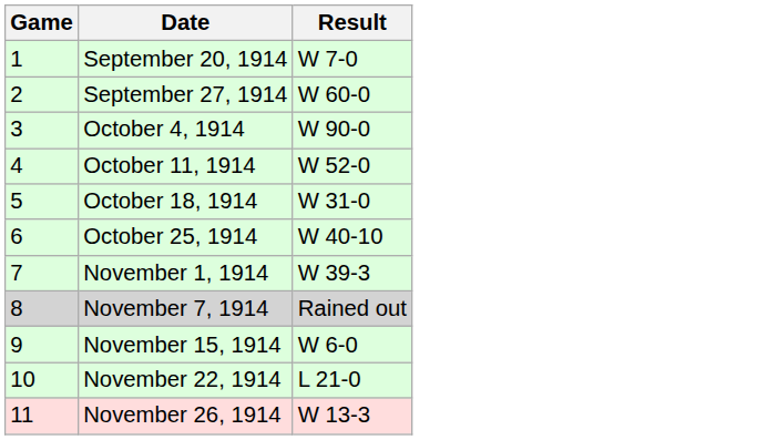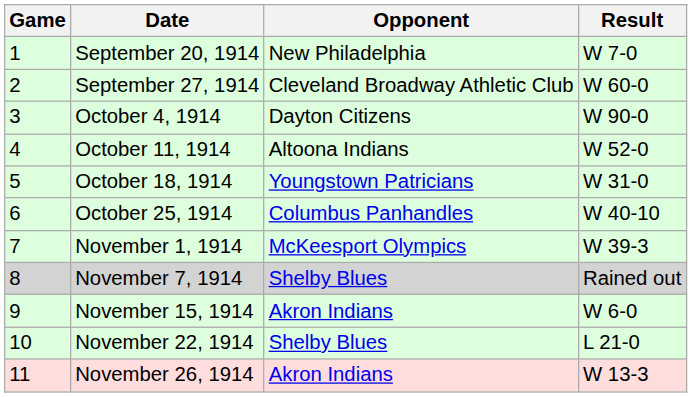+ column: Opponent | New Philadelphia | Cleveland Broadway Athletic Club | Dayton Citizens | Altoona Indians | Youngstown Patricians | Columbus Panhandles | McKeesport Olympics | Shelby Blues | Akron Indians | Shelby Blues | Akron Indians
